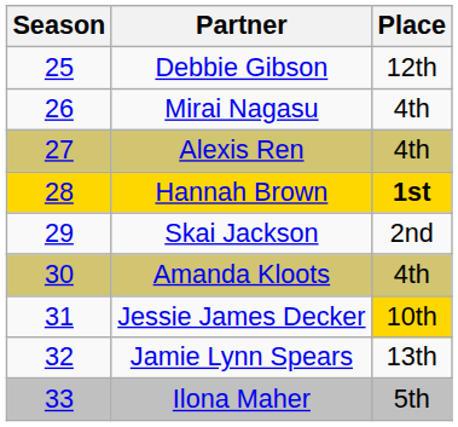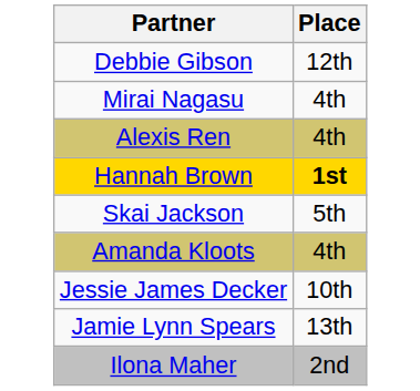- column: Season | 25 | 26 | 27 | 28 | 29 | 30 | 31 | 32 | 33
Skai Jackson | Place: 2nd -> 5th
Jessie James Decker | Place: gold background -> no background
Ilona Maher | Place: 5th -> 2nd
